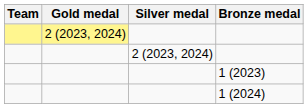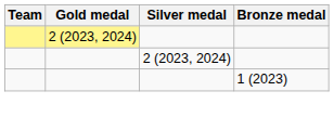- row: 1 (2024)
